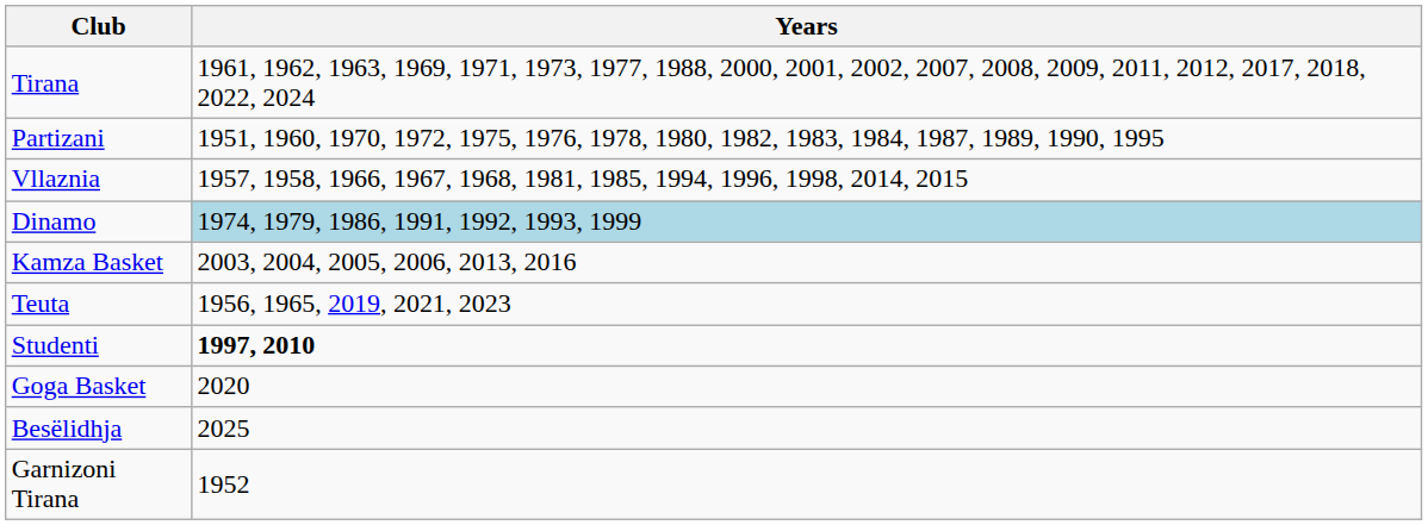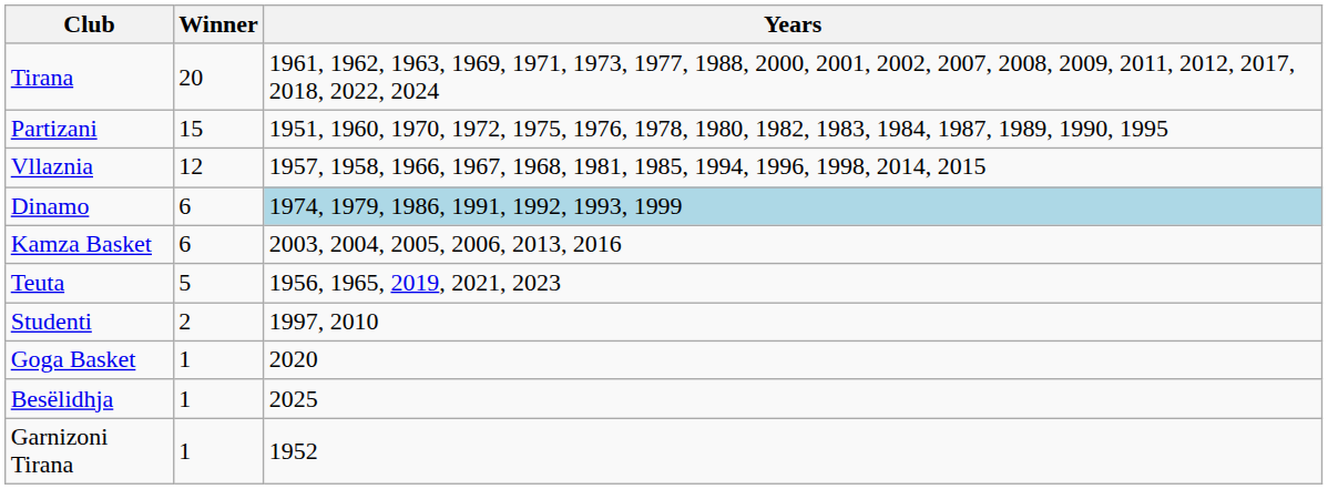+ column: Winner | 20 | 15 | 12 | 6 | 6 | 5 | 2 | 1 | 1 | 1
Studenti | Years: bold -> normal
